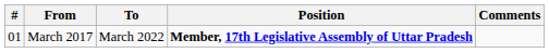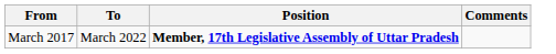- column: # | 01
